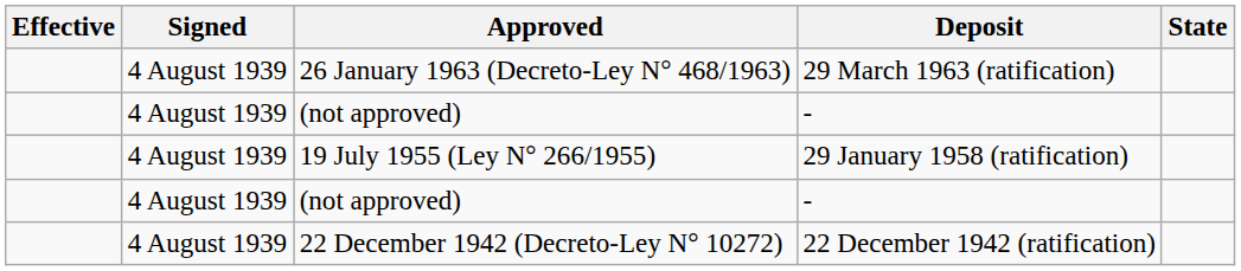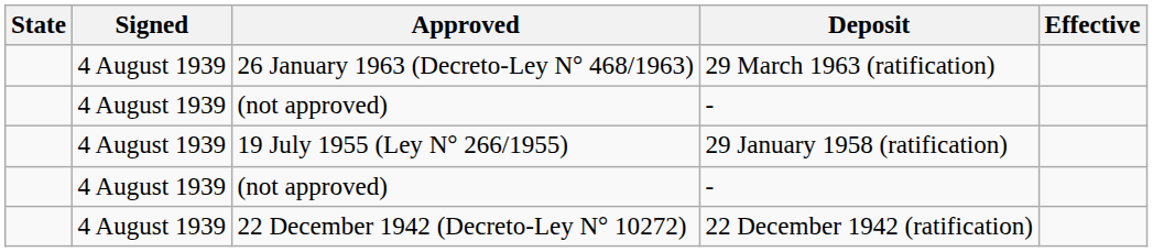columns swapped: State <-> Effective
